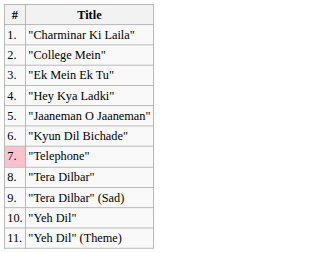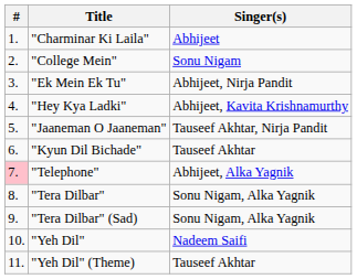+ column: Singer(s) | Abhijeet | Sonu Nigam | Abhijeet, Nirja Pandit | Abhijeet, Kavita Krishnamurthy | Tauseef Akhtar, Nirja Pandit | Tauseef Akhtar | Abhijeet, Alka Yagnik | Sonu Nigam, Alka Yagnik | Sonu Nigam, Alka Yagnik | Nadeem Saifi | Tauseef Akhtar
